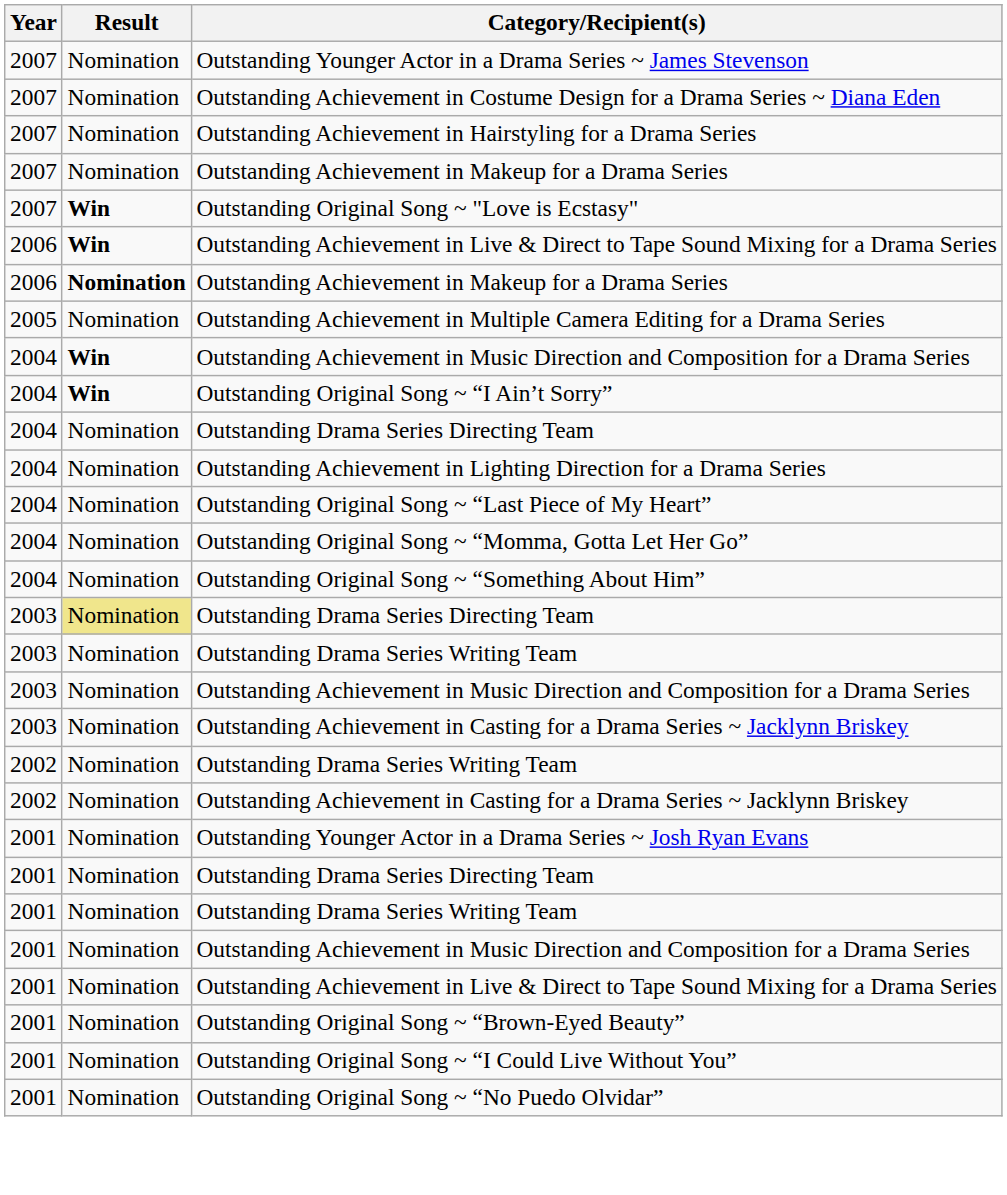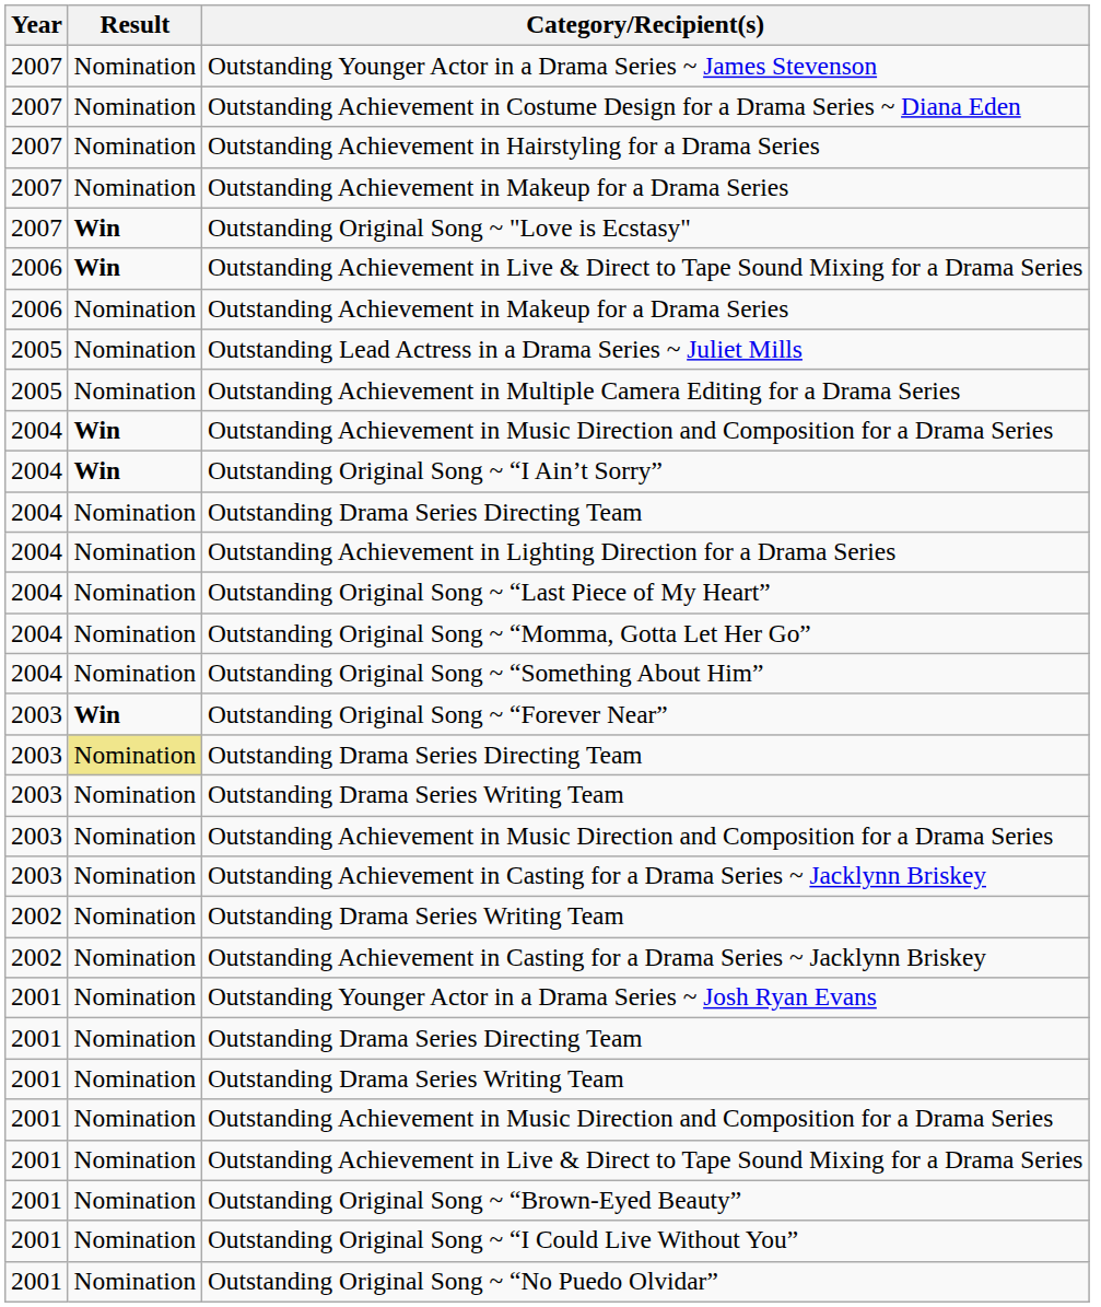2006 / Outstanding Achievement in Makeup for a Drama Series | Result: bold -> normal
+ row: 2005 | Nomination | Outstanding Lead Actress in a Drama Series ~ Juliet Mills
+ row: 2003 | Win | Outstanding Original Song ~ “Forever Near”
